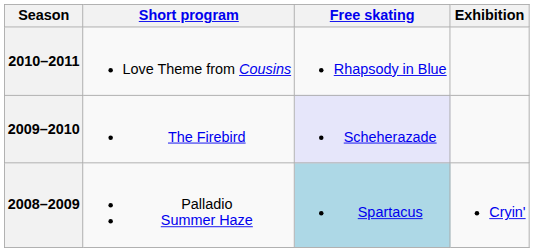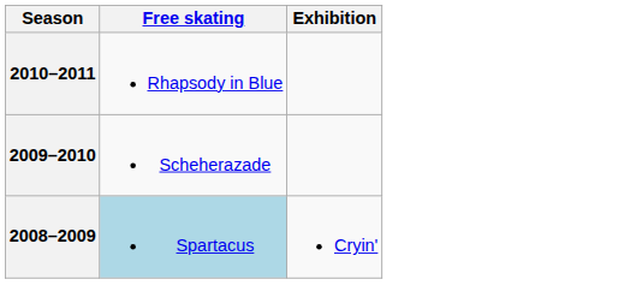- column: Short program | Love Theme from Cousins | The Firebird | Palladio Summer Haze
2009–2010 | Free skating: lavender background -> no background
